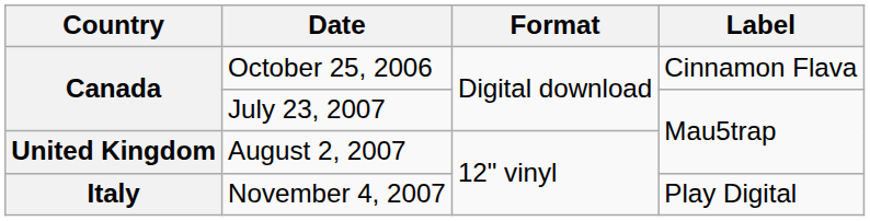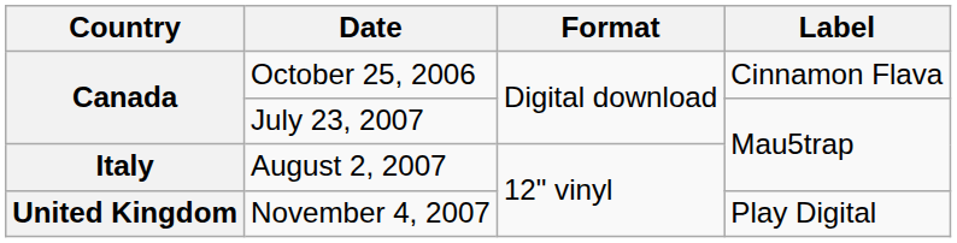August 2, 2007 | Country: United Kingdom -> Italy
November 4, 2007 | Country: Italy -> United Kingdom
